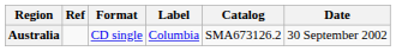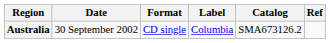columns swapped: Date <-> Ref
